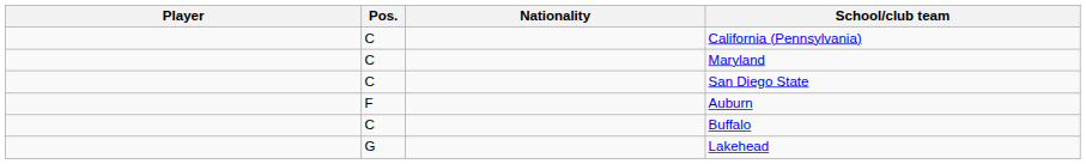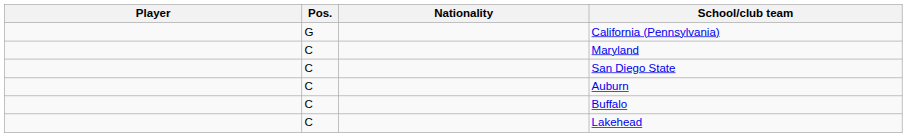California (Pennsylvania) | Pos.: C -> G
Auburn | Pos.: F -> C
Lakehead | Pos.: G -> C
